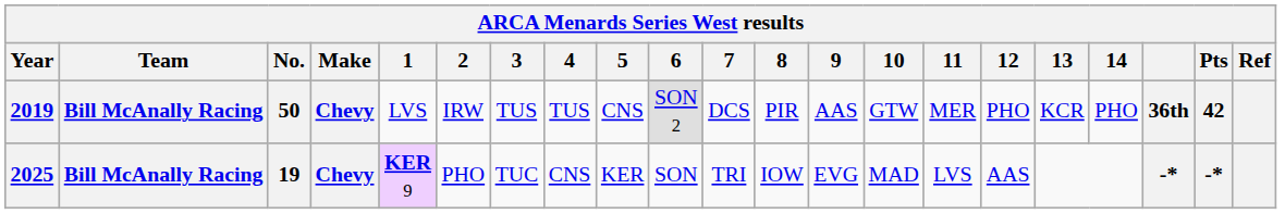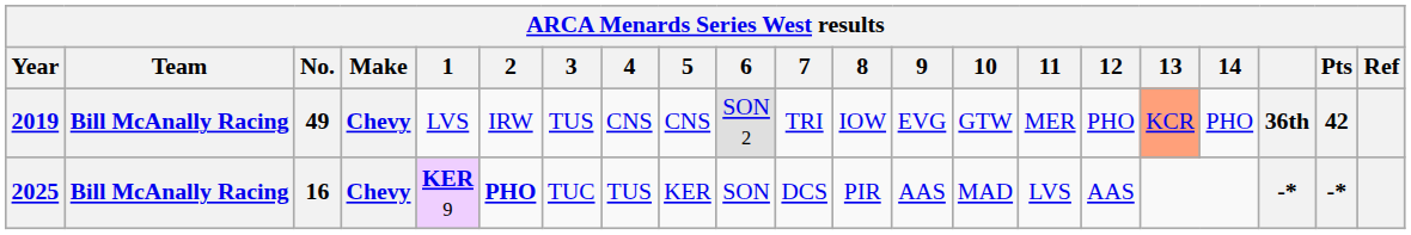2019 | No.: 50 -> 49
2019 | 4: TUS -> CNS
2019 | 7: DCS -> TRI
2019 | 8: PIR -> IOW
2019 | 9: AAS -> EVG
2019 | 13: no background -> lightsalmon background
2025 | No.: 19 -> 16
2025 | 2: normal -> bold
2025 | 4: CNS -> TUS
2025 | 7: TRI -> DCS
2025 | 8: IOW -> PIR
2025 | 9: EVG -> AAS
